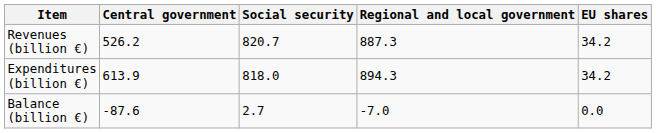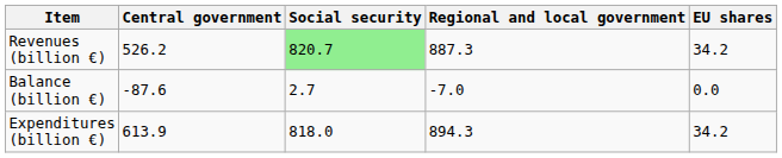Revenues (billion €) | Social security: no background -> lightgreen background
rows swapped: Expenditures (billion €) <-> Balance (billion €)
